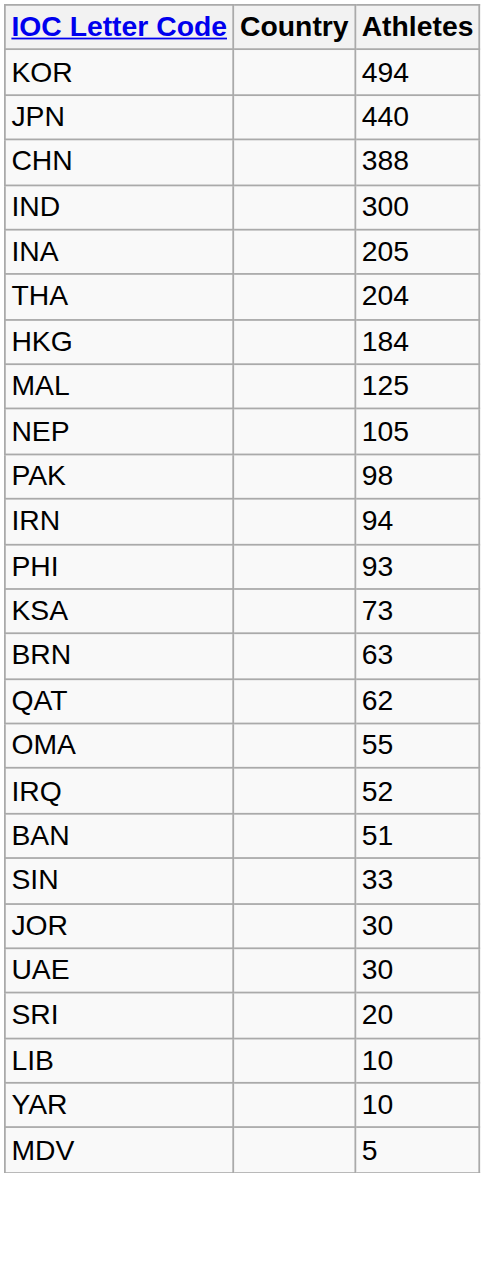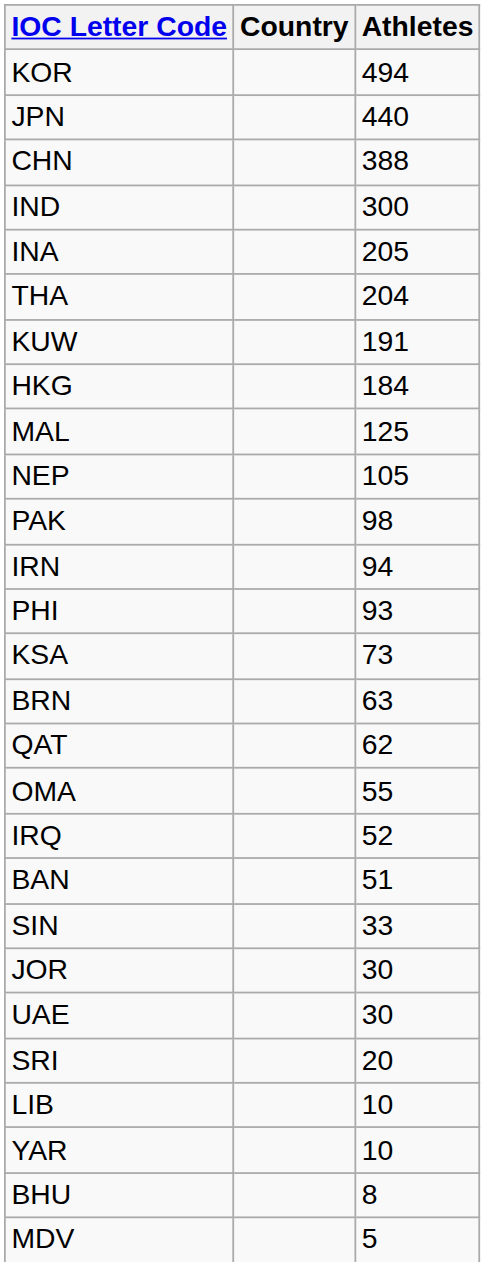+ row: KUW | 191
+ row: BHU | 8
